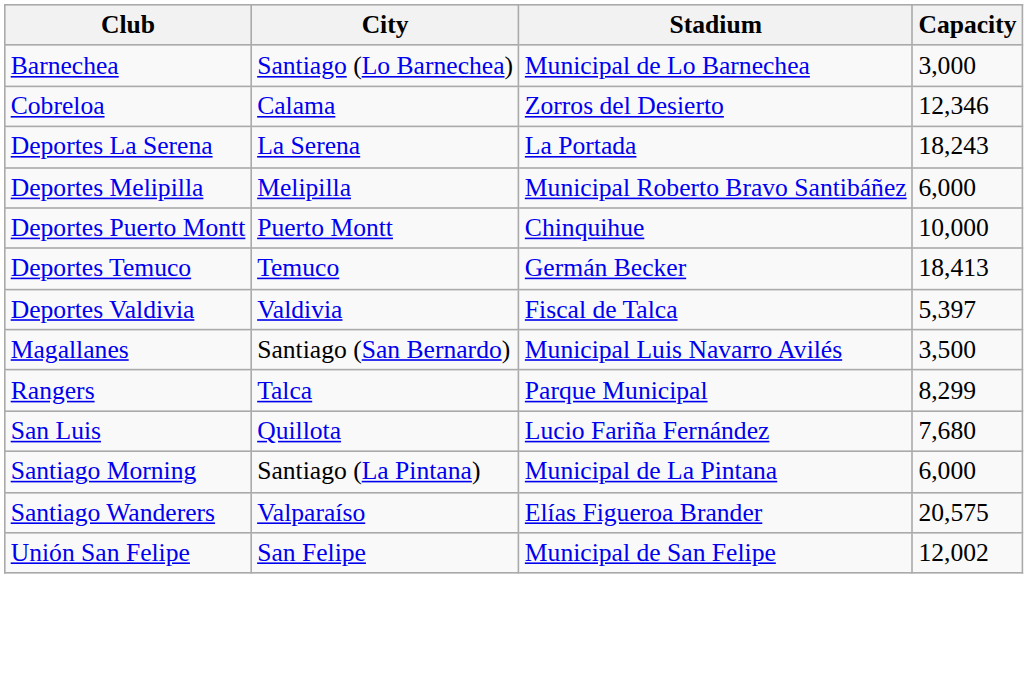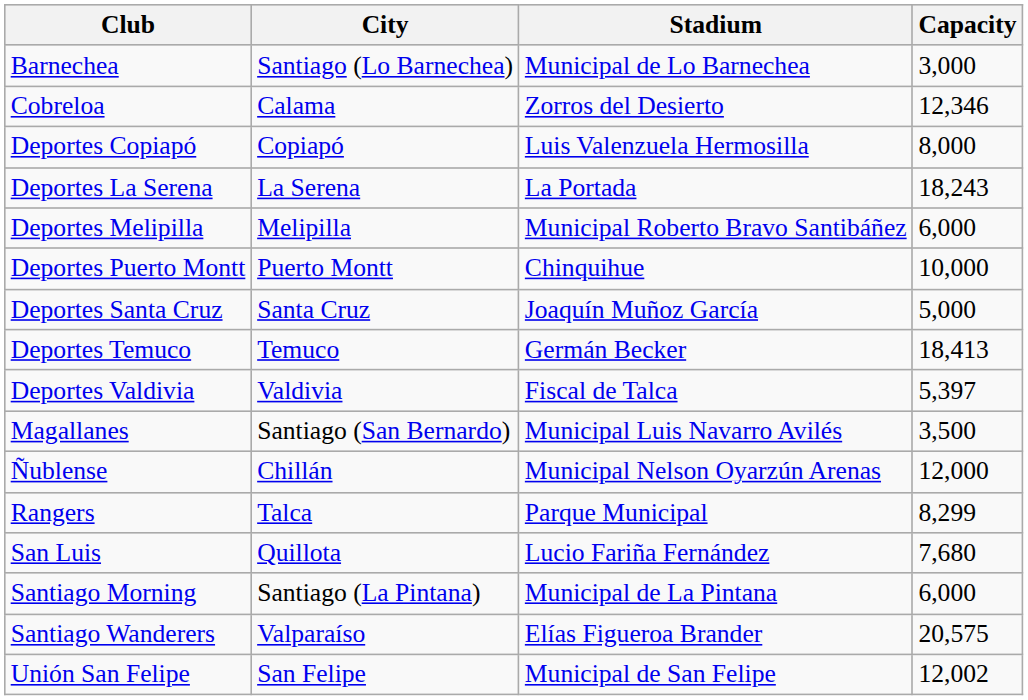+ row: Deportes Copiapó | Copiapó | Luis Valenzuela Hermosilla | 8,000
+ row: Deportes Santa Cruz | Santa Cruz | Joaquín Muñoz García | 5,000
+ row: Ñublense | Chillán | Municipal Nelson Oyarzún Arenas | 12,000
